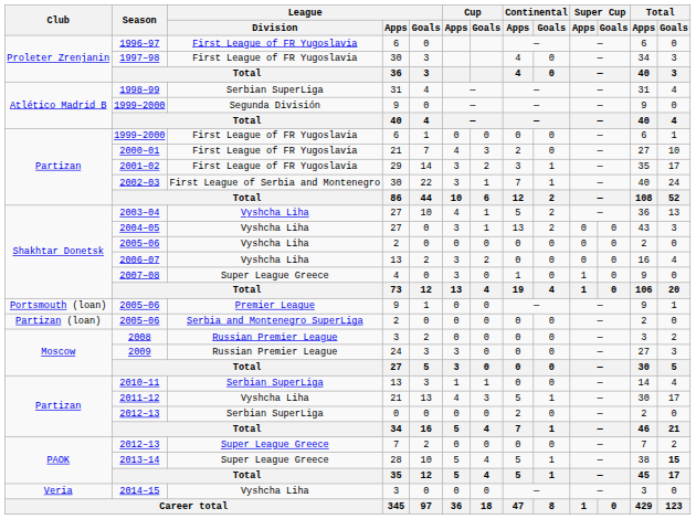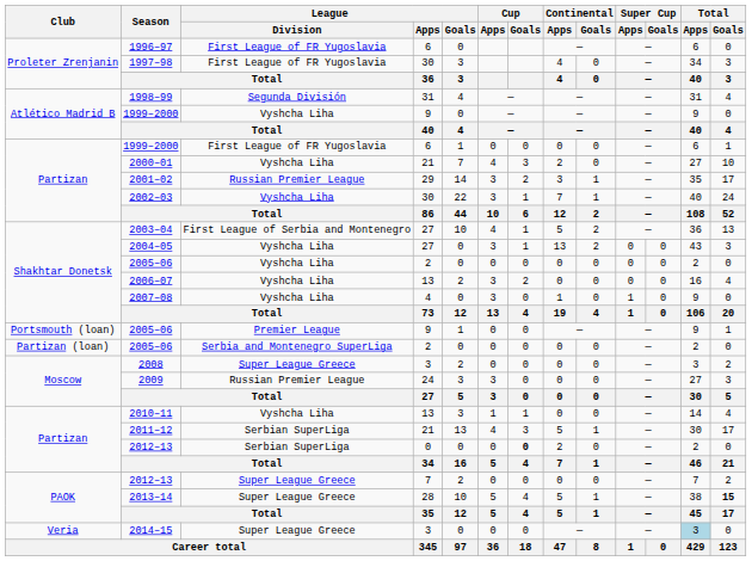1998–99 | League / Division: Serbian SuperLiga -> Segunda División
Atlético Madrid B / 1999–2000 | League / Division: Segunda División -> Vyshcha Liha
2000–01 | League / Division: First League of FR Yugoslavia -> Vyshcha Liha
2001–02 | League / Division: First League of FR Yugoslavia -> Russian Premier League
2002–03 | League / Division: First League of Serbia and Montenegro -> Vyshcha Liha
2003–04 | League / Division: Vyshcha Liha -> First League of Serbia and Montenegro
2007–08 | League / Division: Super League Greece -> Vyshcha Liha
2008 | League / Division: Russian Premier League -> Super League Greece
2010–11 | League / Division: Serbian SuperLiga -> Vyshcha Liha
2011–12 | League / Division: Vyshcha Liha -> Serbian SuperLiga
Partizan / 2012–13 | Cup / Goals: normal -> bold
2014–15 | League / Division: Vyshcha Liha -> Super League Greece
2014–15 | Total / Apps: no background -> lightblue background
